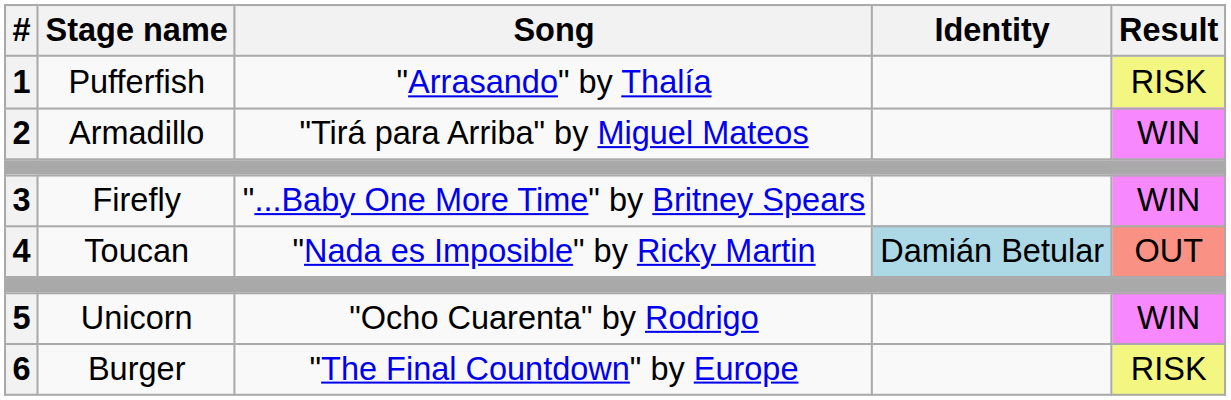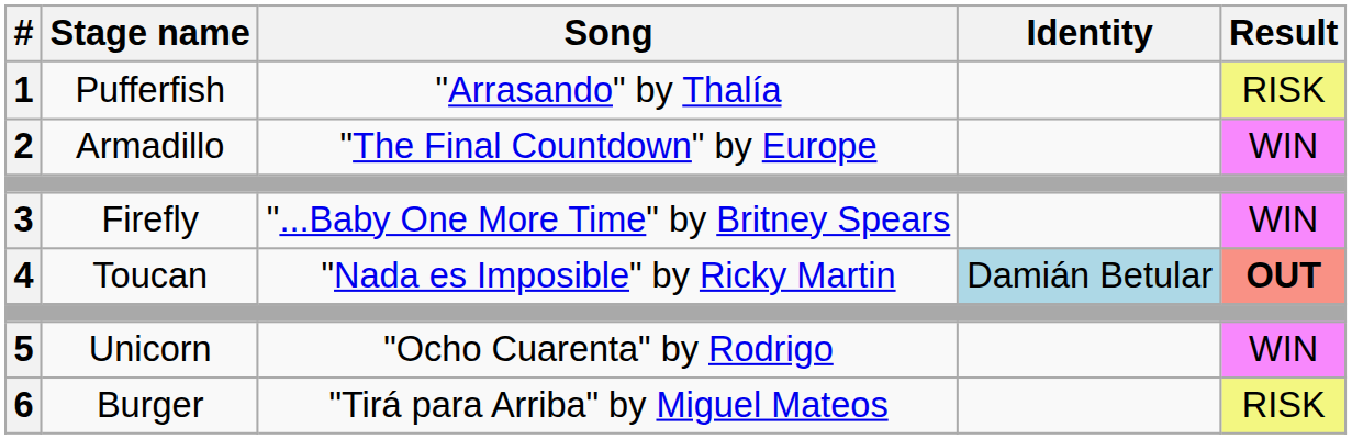2 | Song: "Tirá para Arriba" by Miguel Mateos -> "The Final Countdown" by Europe
4 | Result: normal -> bold
6 | Song: "The Final Countdown" by Europe -> "Tirá para Arriba" by Miguel Mateos
